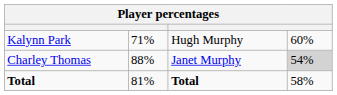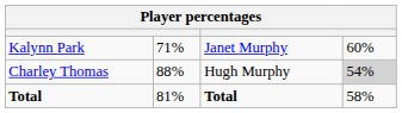Kalynn Park | column 3: Hugh Murphy -> Janet Murphy
Charley Thomas | column 3: Janet Murphy -> Hugh Murphy
